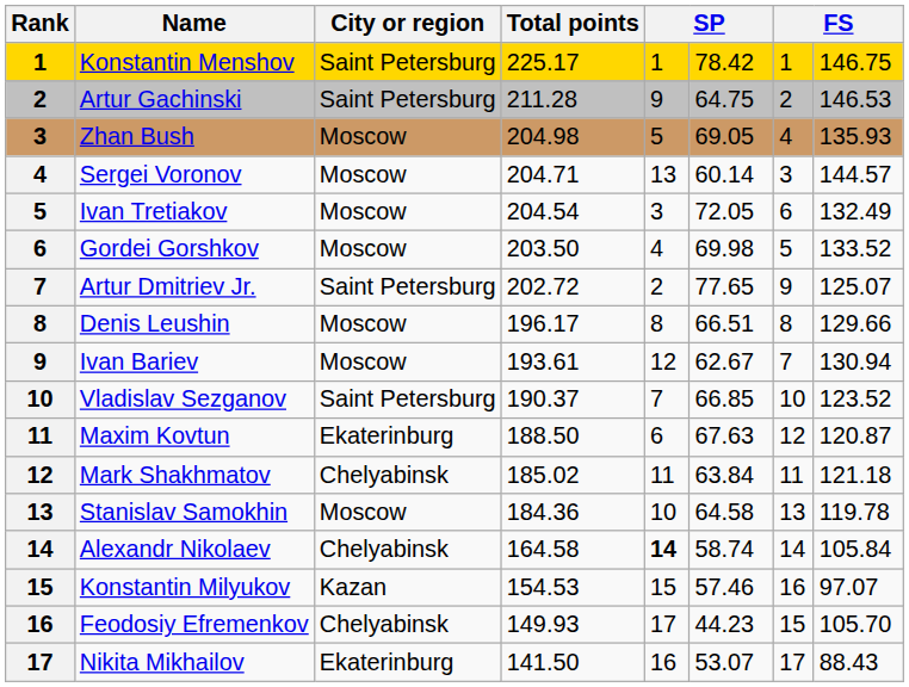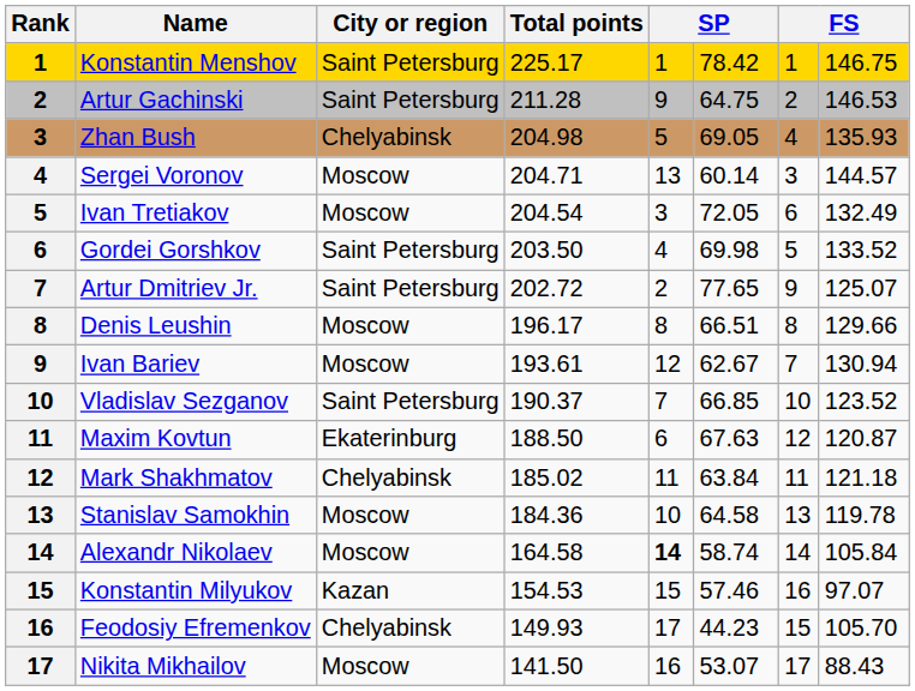Zhan Bush | City or region: Moscow -> Chelyabinsk
Gordei Gorshkov | City or region: Moscow -> Saint Petersburg
Alexandr Nikolaev | City or region: Chelyabinsk -> Moscow
Nikita Mikhailov | City or region: Ekaterinburg -> Moscow
